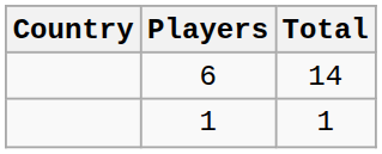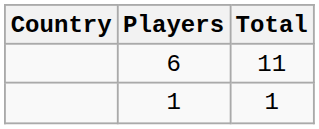6 | Total: 14 -> 11
